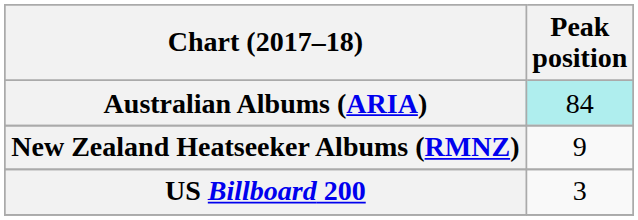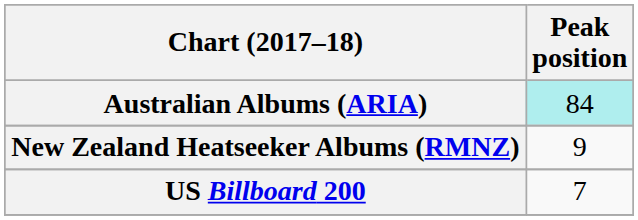US Billboard 200 | Peak position: 3 -> 7
